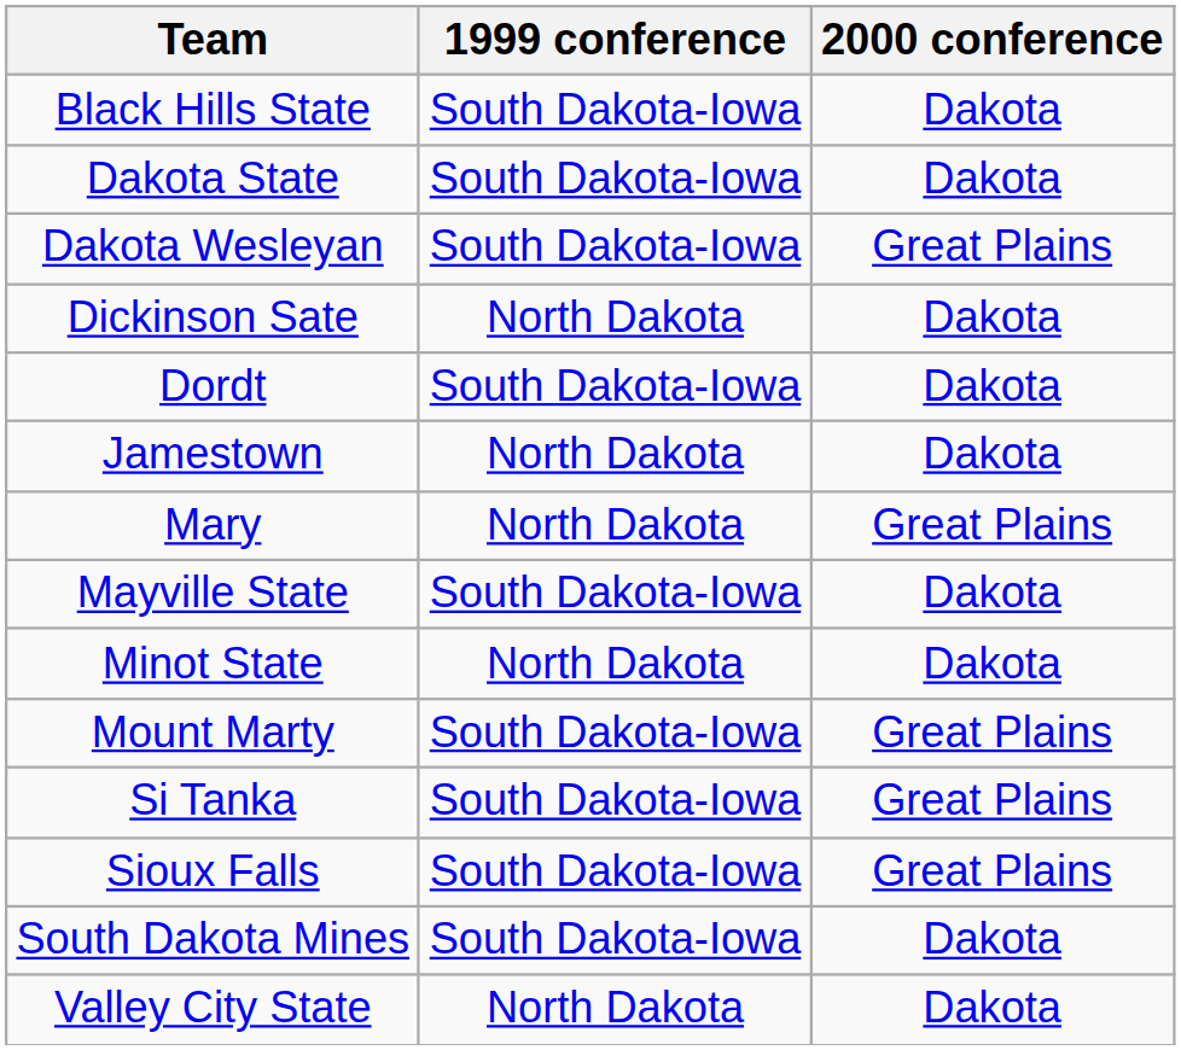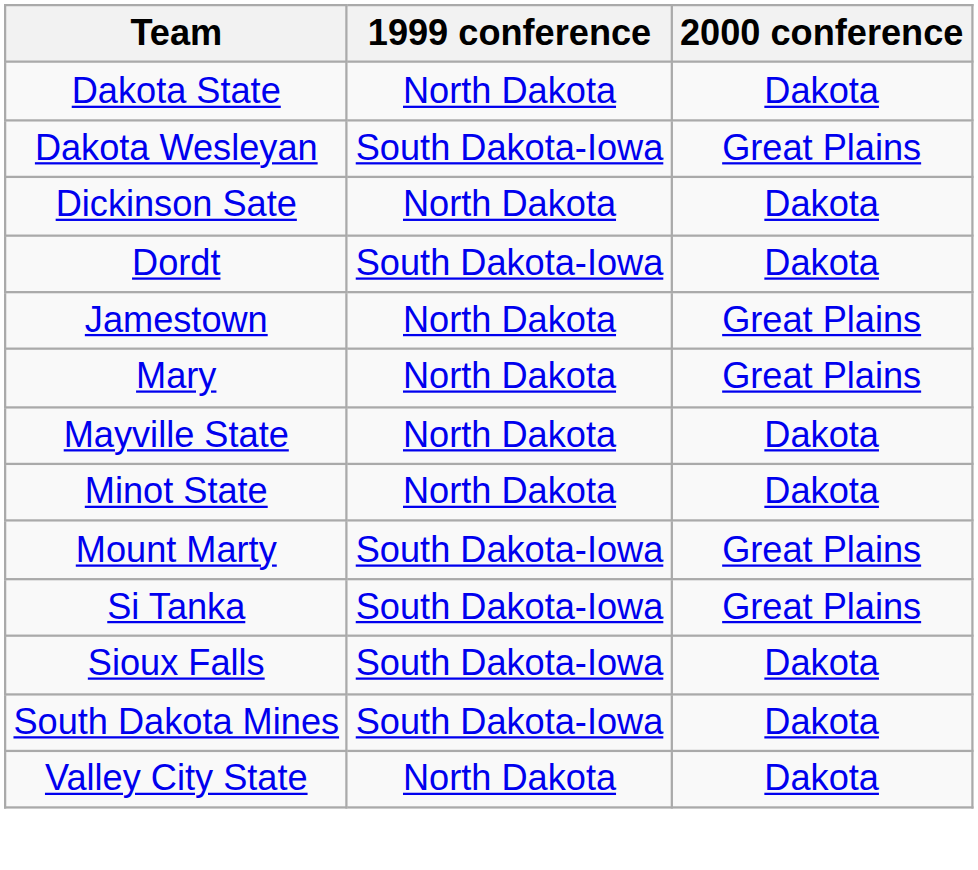- row: Black Hills State | South Dakota-Iowa | Dakota
Dakota State | 1999 conference: South Dakota-Iowa -> North Dakota
Jamestown | 2000 conference: Dakota -> Great Plains
Mayville State | 1999 conference: South Dakota-Iowa -> North Dakota
Sioux Falls | 2000 conference: Great Plains -> Dakota
